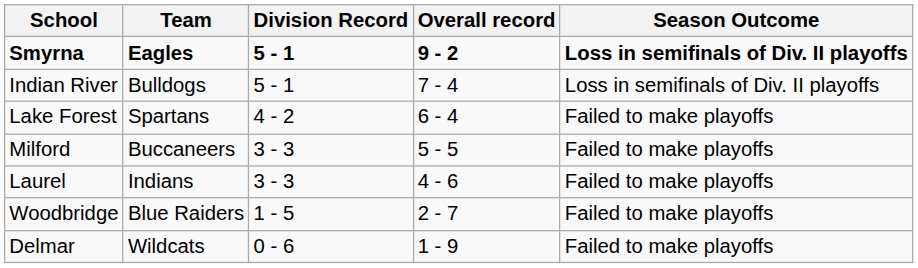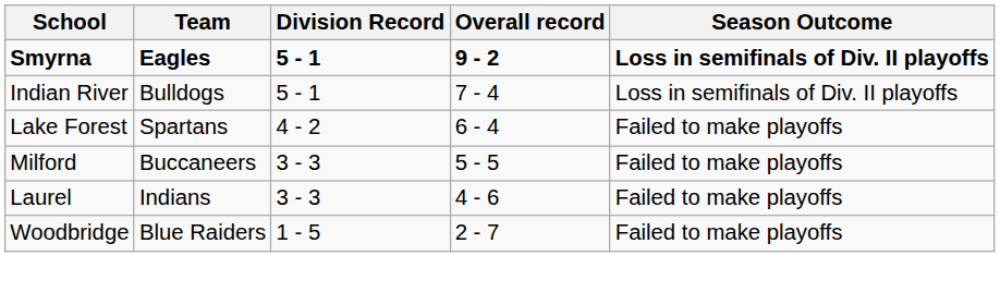- row: Delmar | Wildcats | 0 - 6 | 1 - 9 | Failed to make playoffs
